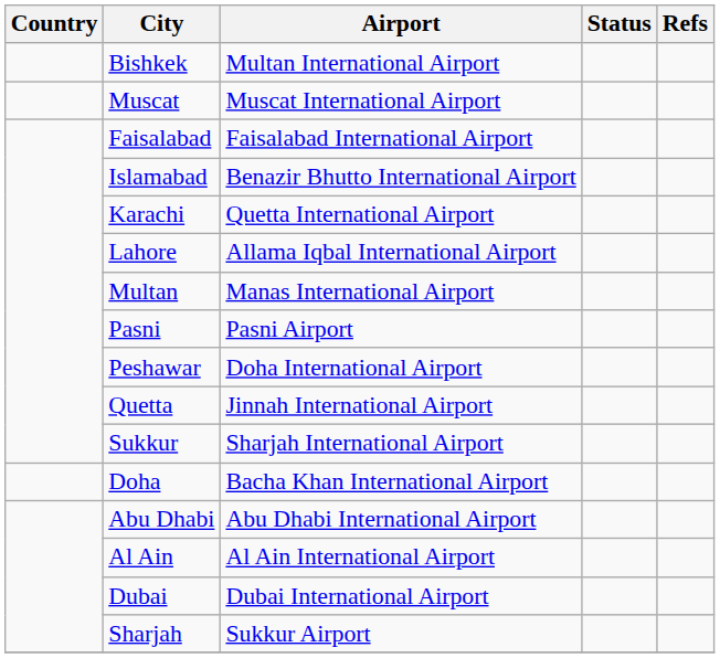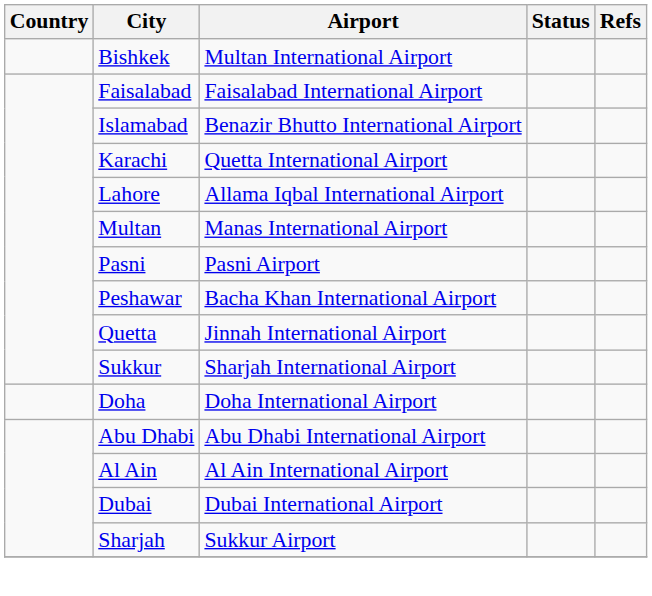- row: Muscat | Muscat International Airport
Peshawar | Airport: Doha International Airport -> Bacha Khan International Airport
Doha | Airport: Bacha Khan International Airport -> Doha International Airport
